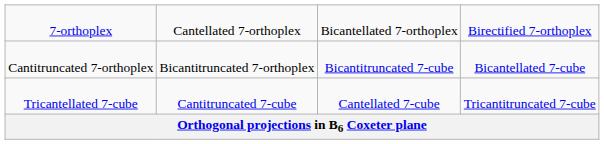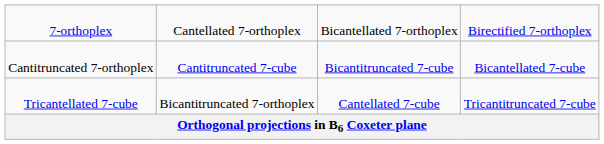Cantitruncated 7-orthoplex | column 2: Bicantitruncated 7-orthoplex -> Cantitruncated 7-cube
Tricantellated 7-cube | column 2: Cantitruncated 7-cube -> Bicantitruncated 7-orthoplex
